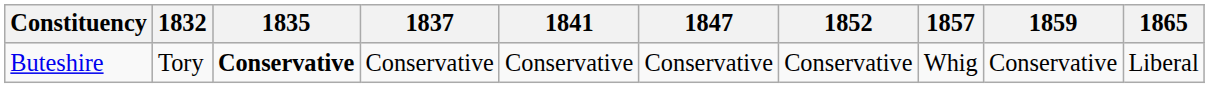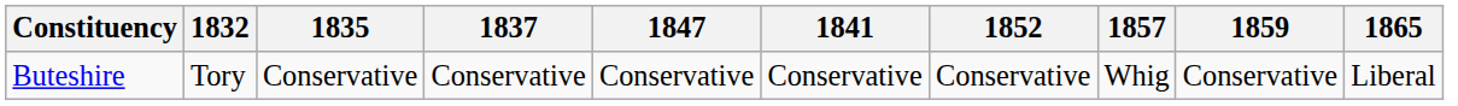columns swapped: 1841 <-> 1847
Buteshire | 1835: bold -> normal
